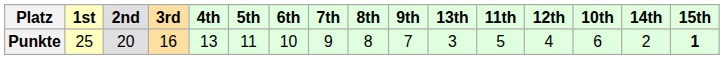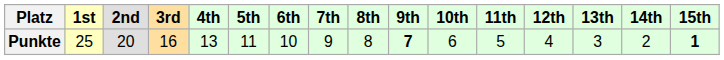columns swapped: 10th <-> 13th
Punkte | 9th: normal -> bold
